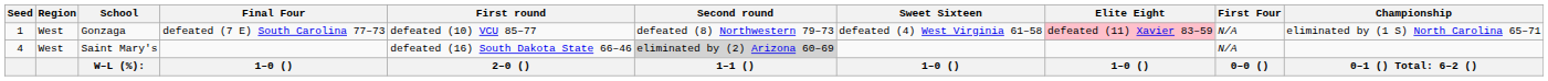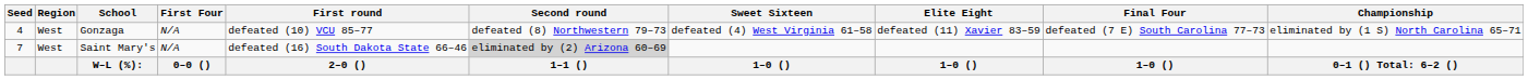columns swapped: First Four <-> Final Four
Gonzaga | Seed: 1 -> 4
Gonzaga | Elite Eight: pink background -> no background
Saint Mary's | Seed: 4 -> 7
